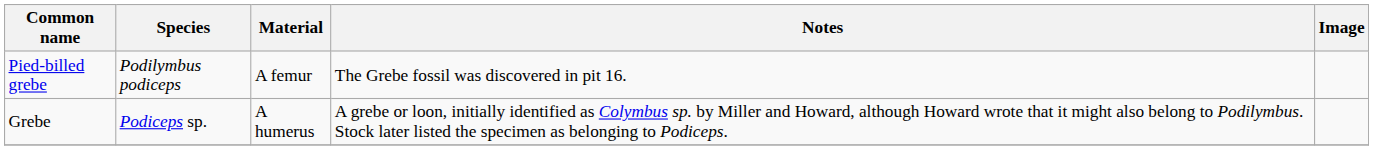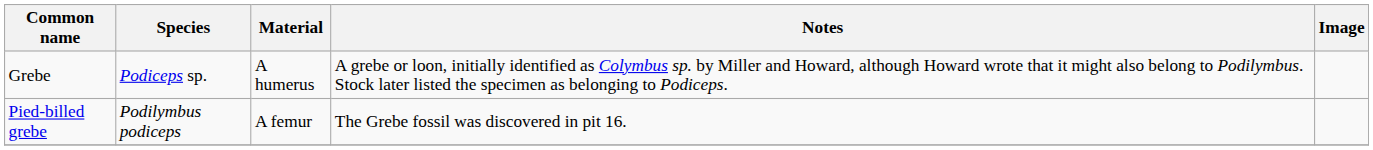rows swapped: Grebe <-> Pied-billed grebe
